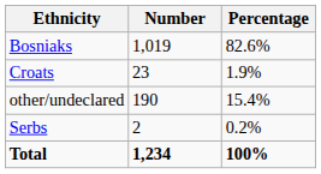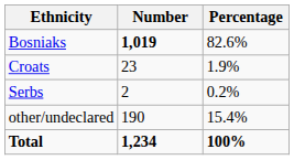Bosniaks | Number: normal -> bold
rows swapped: Serbs <-> other/undeclared
